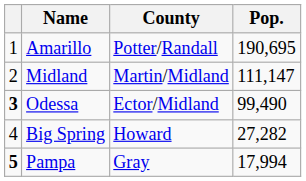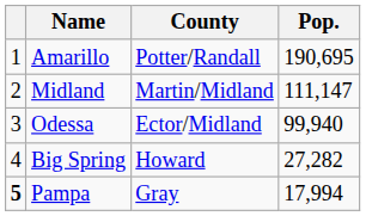Odessa | column 1: bold -> normal
Odessa | Pop.: 99,490 -> 99,940
